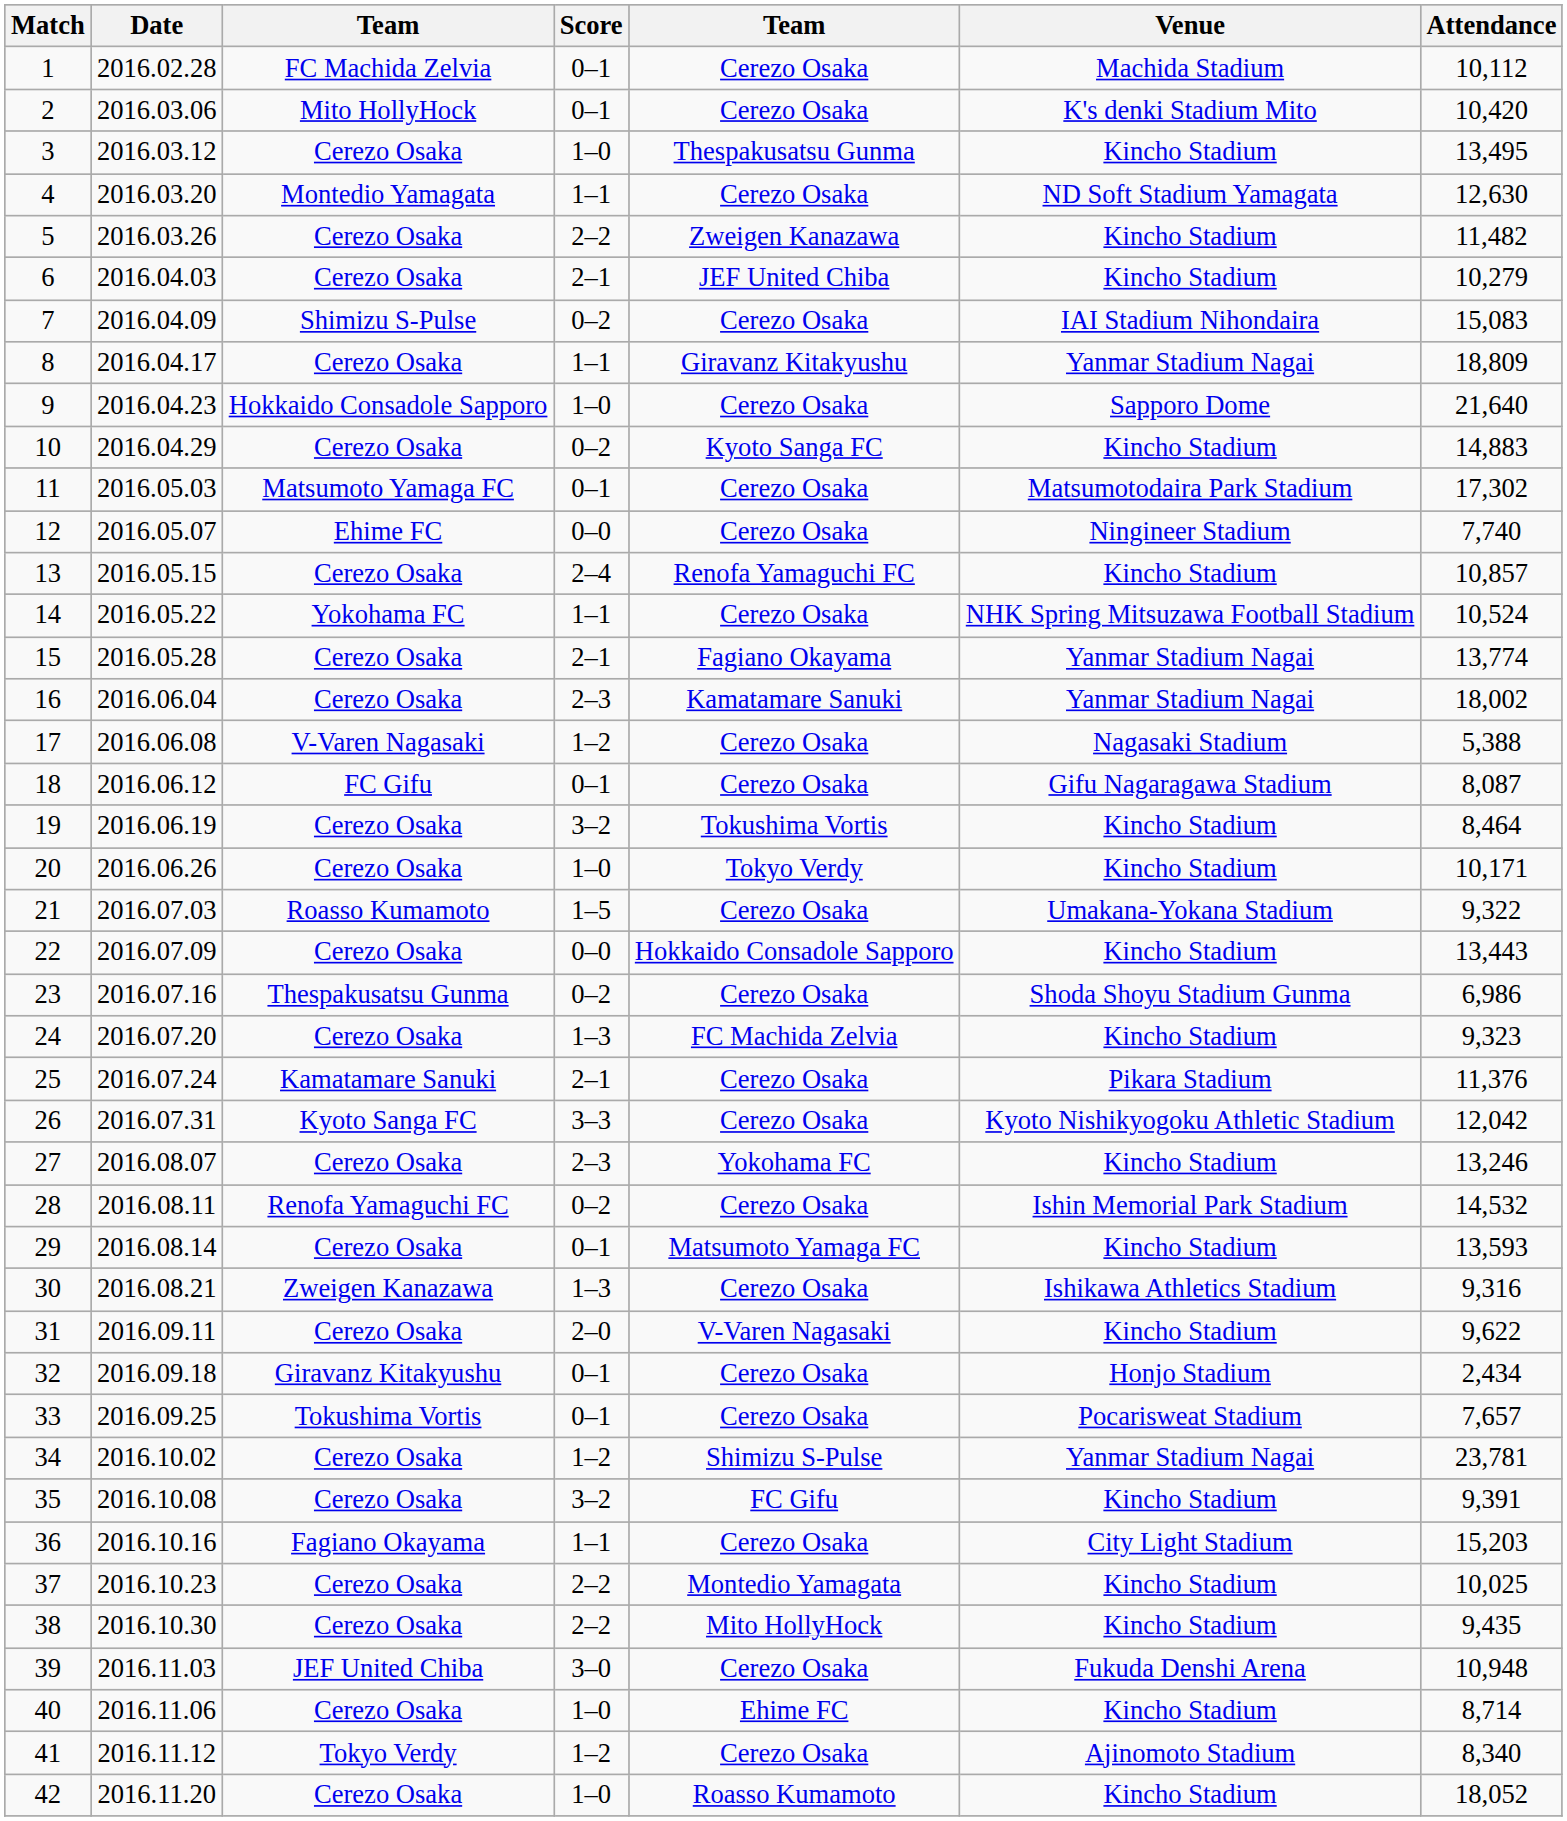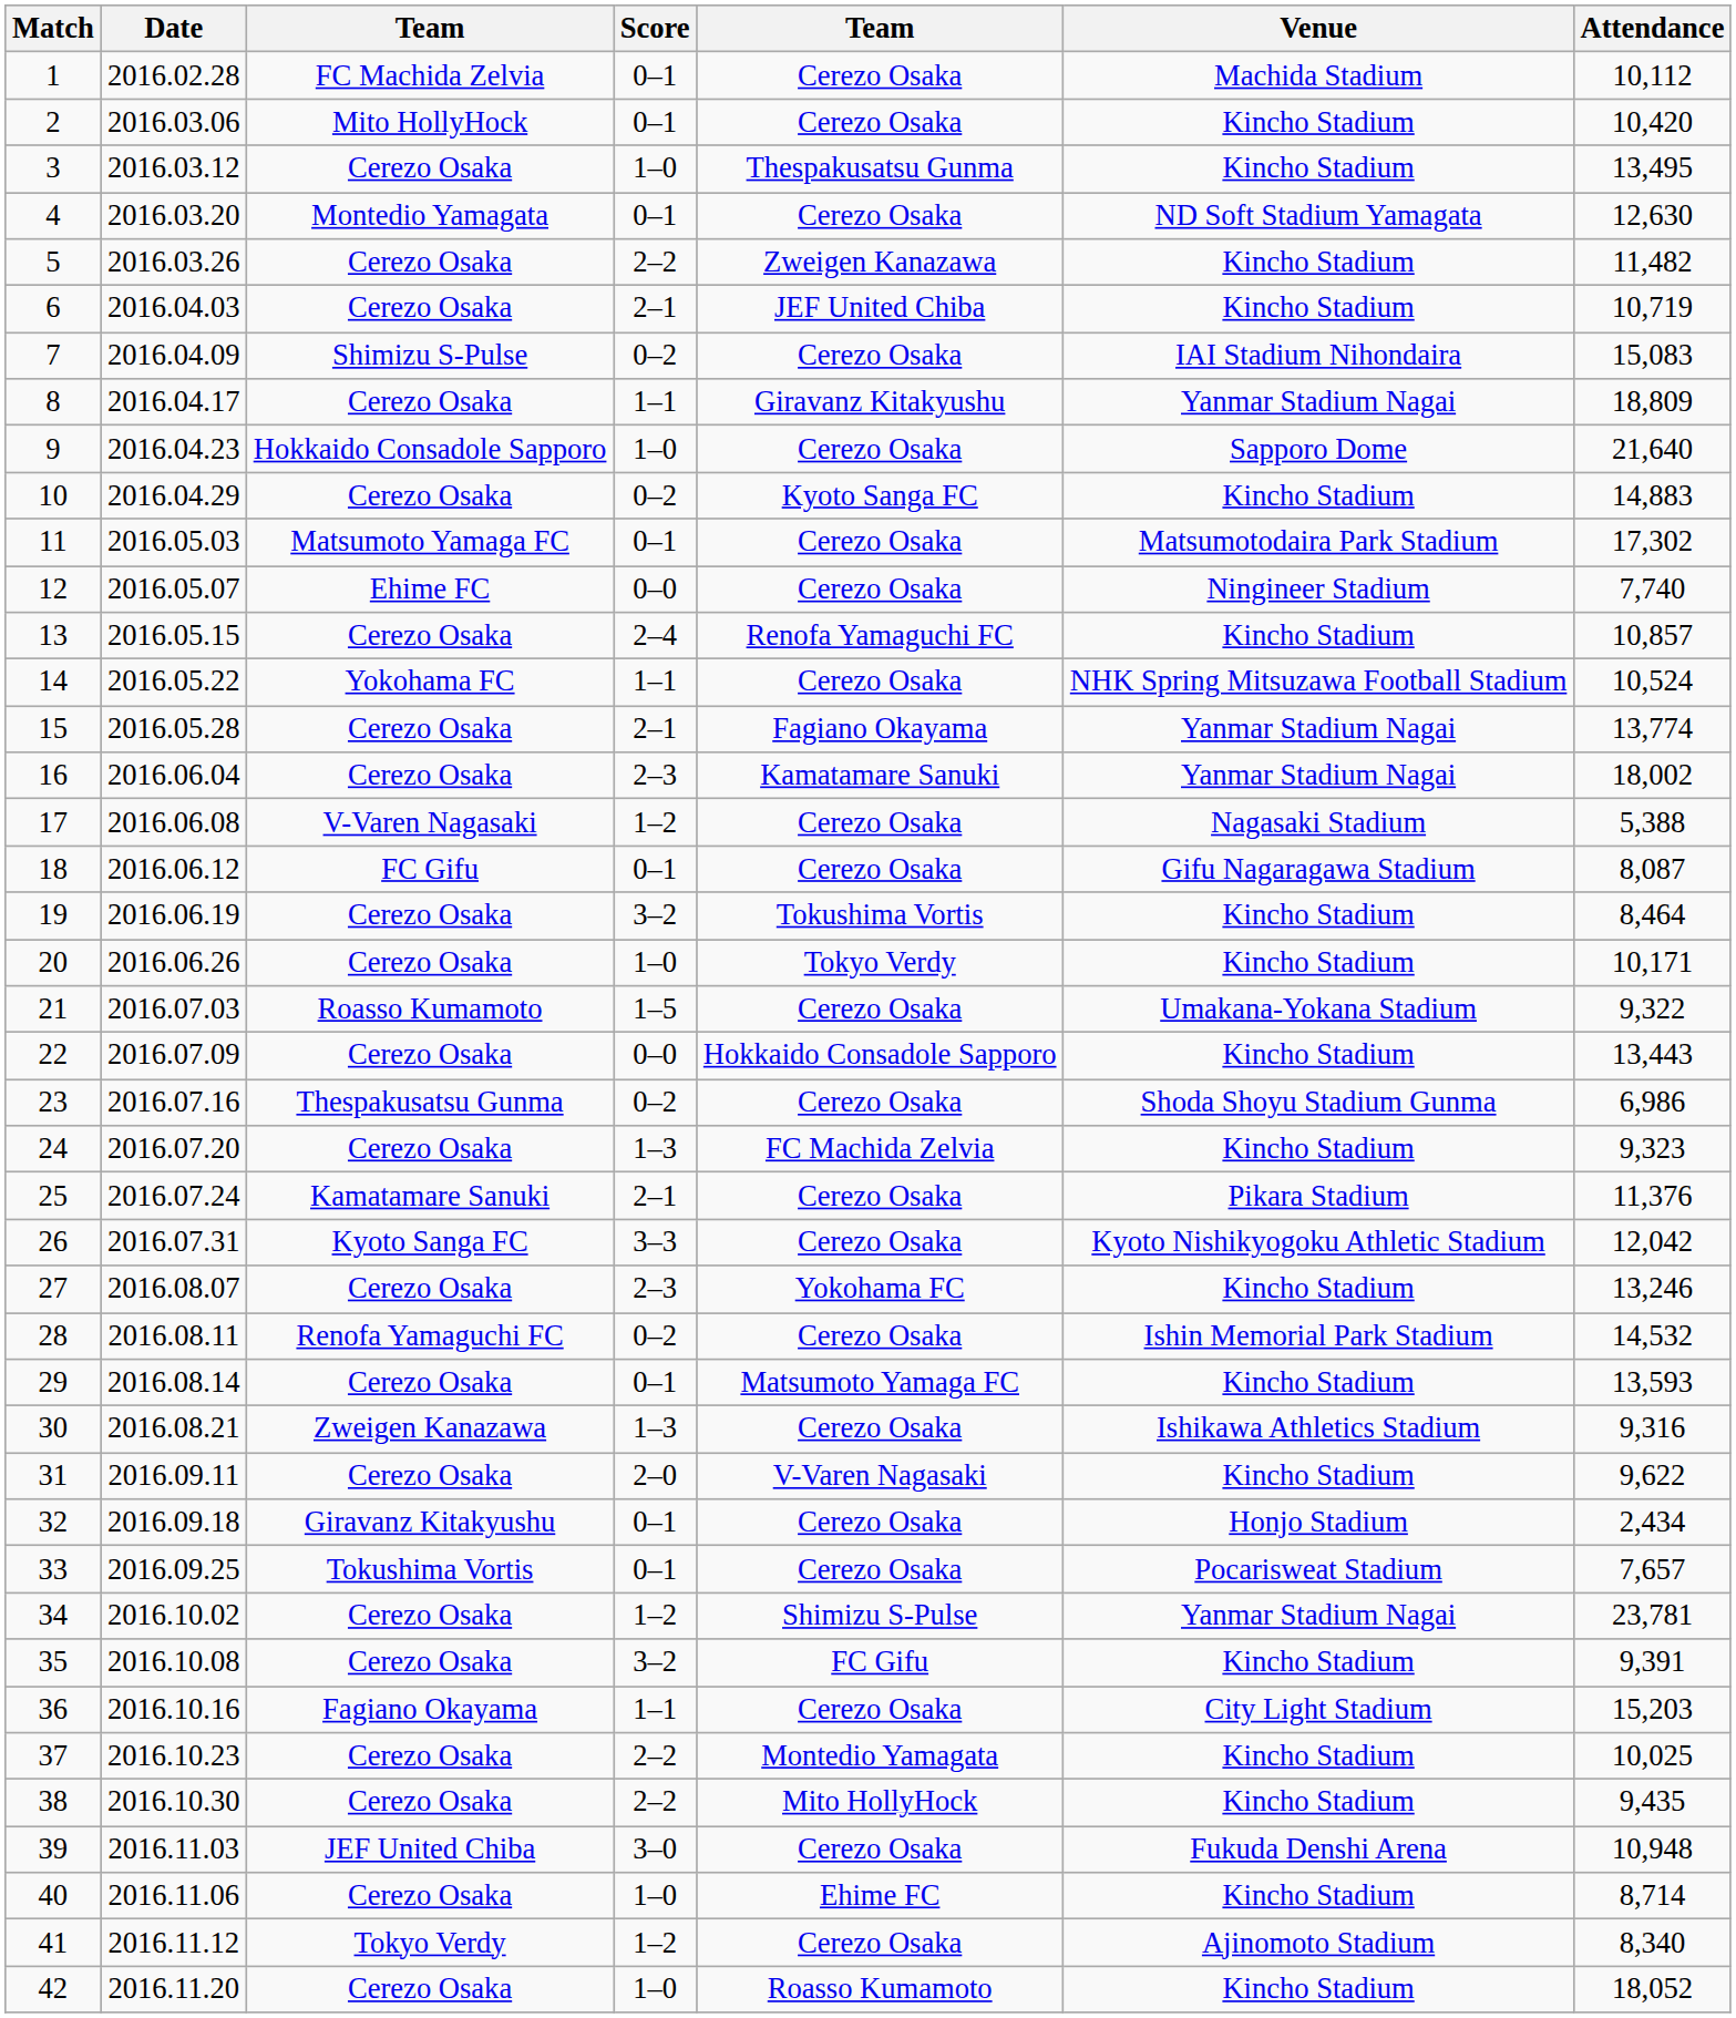2 | Venue: K's denki Stadium Mito -> Kincho Stadium
4 | Score: 1–1 -> 0–1
6 | Attendance: 10,279 -> 10,719
